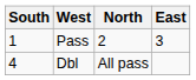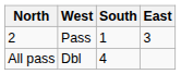columns swapped: South <-> North
